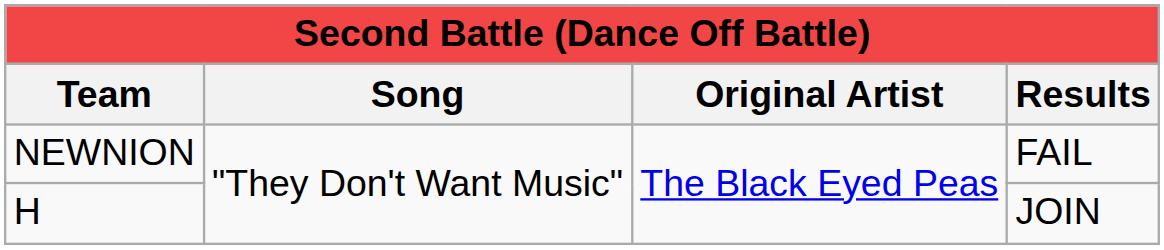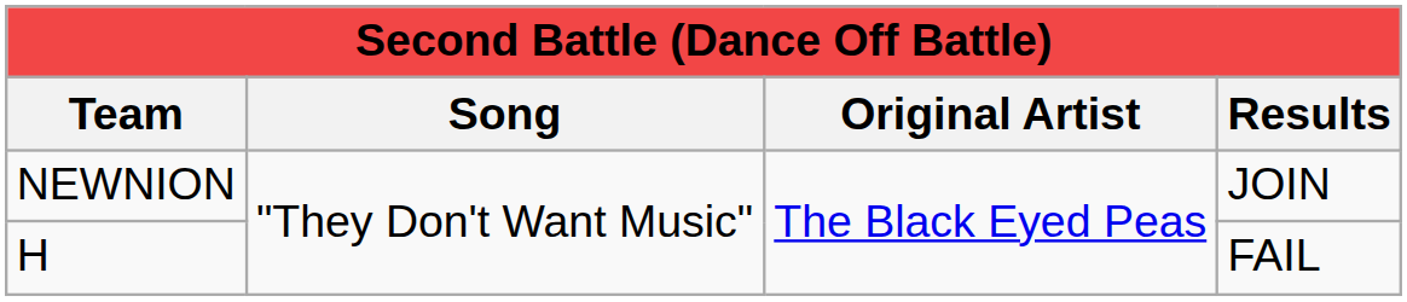NEWNION | Results: FAIL -> JOIN
H | Results: JOIN -> FAIL
